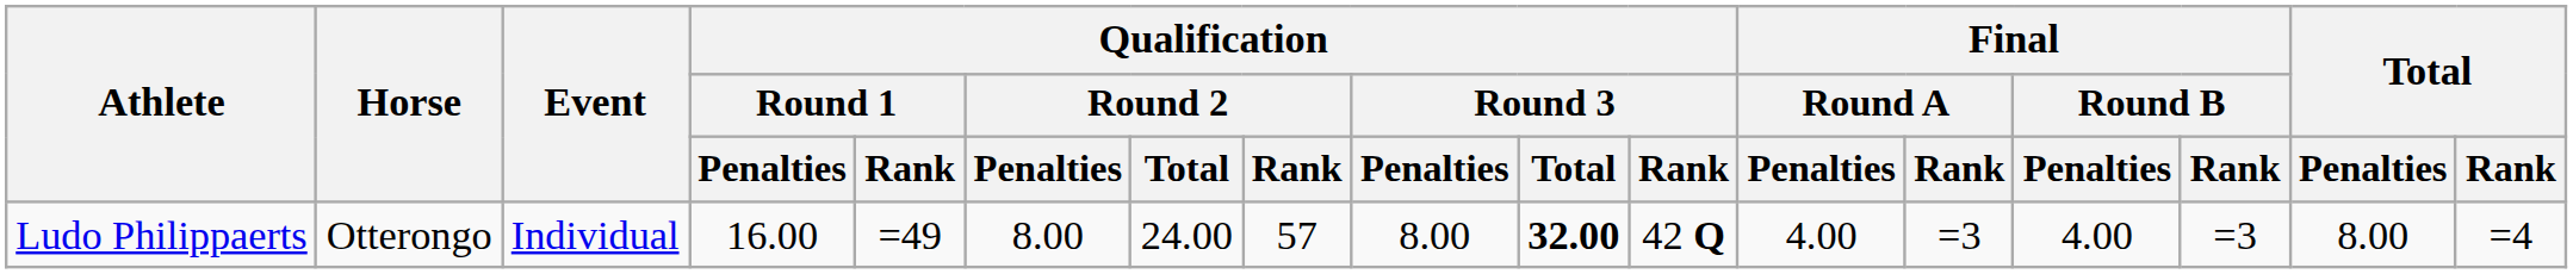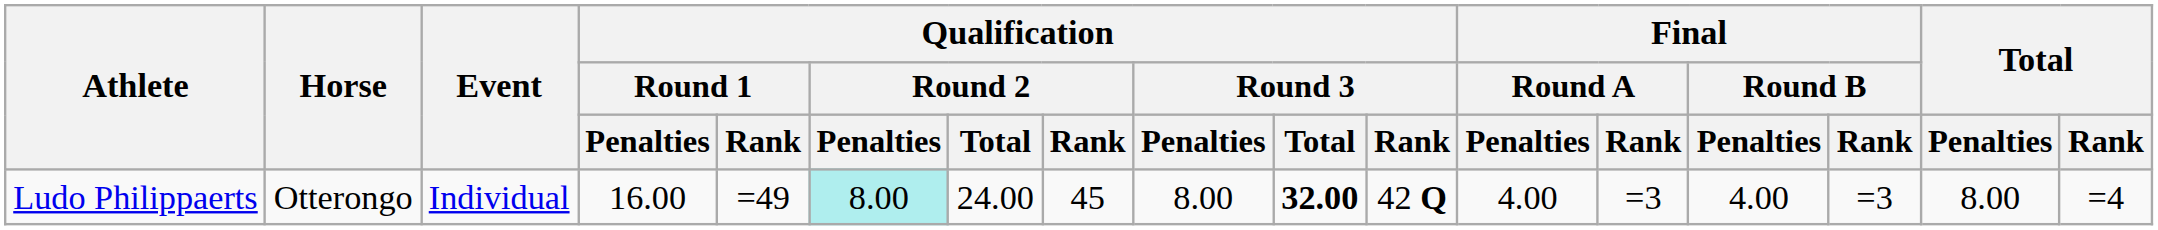Ludo Philippaerts | Qualification / Round 2 / Penalties: no background -> paleturquoise background
Ludo Philippaerts | Qualification / Round 2 / Rank: 57 -> 45
